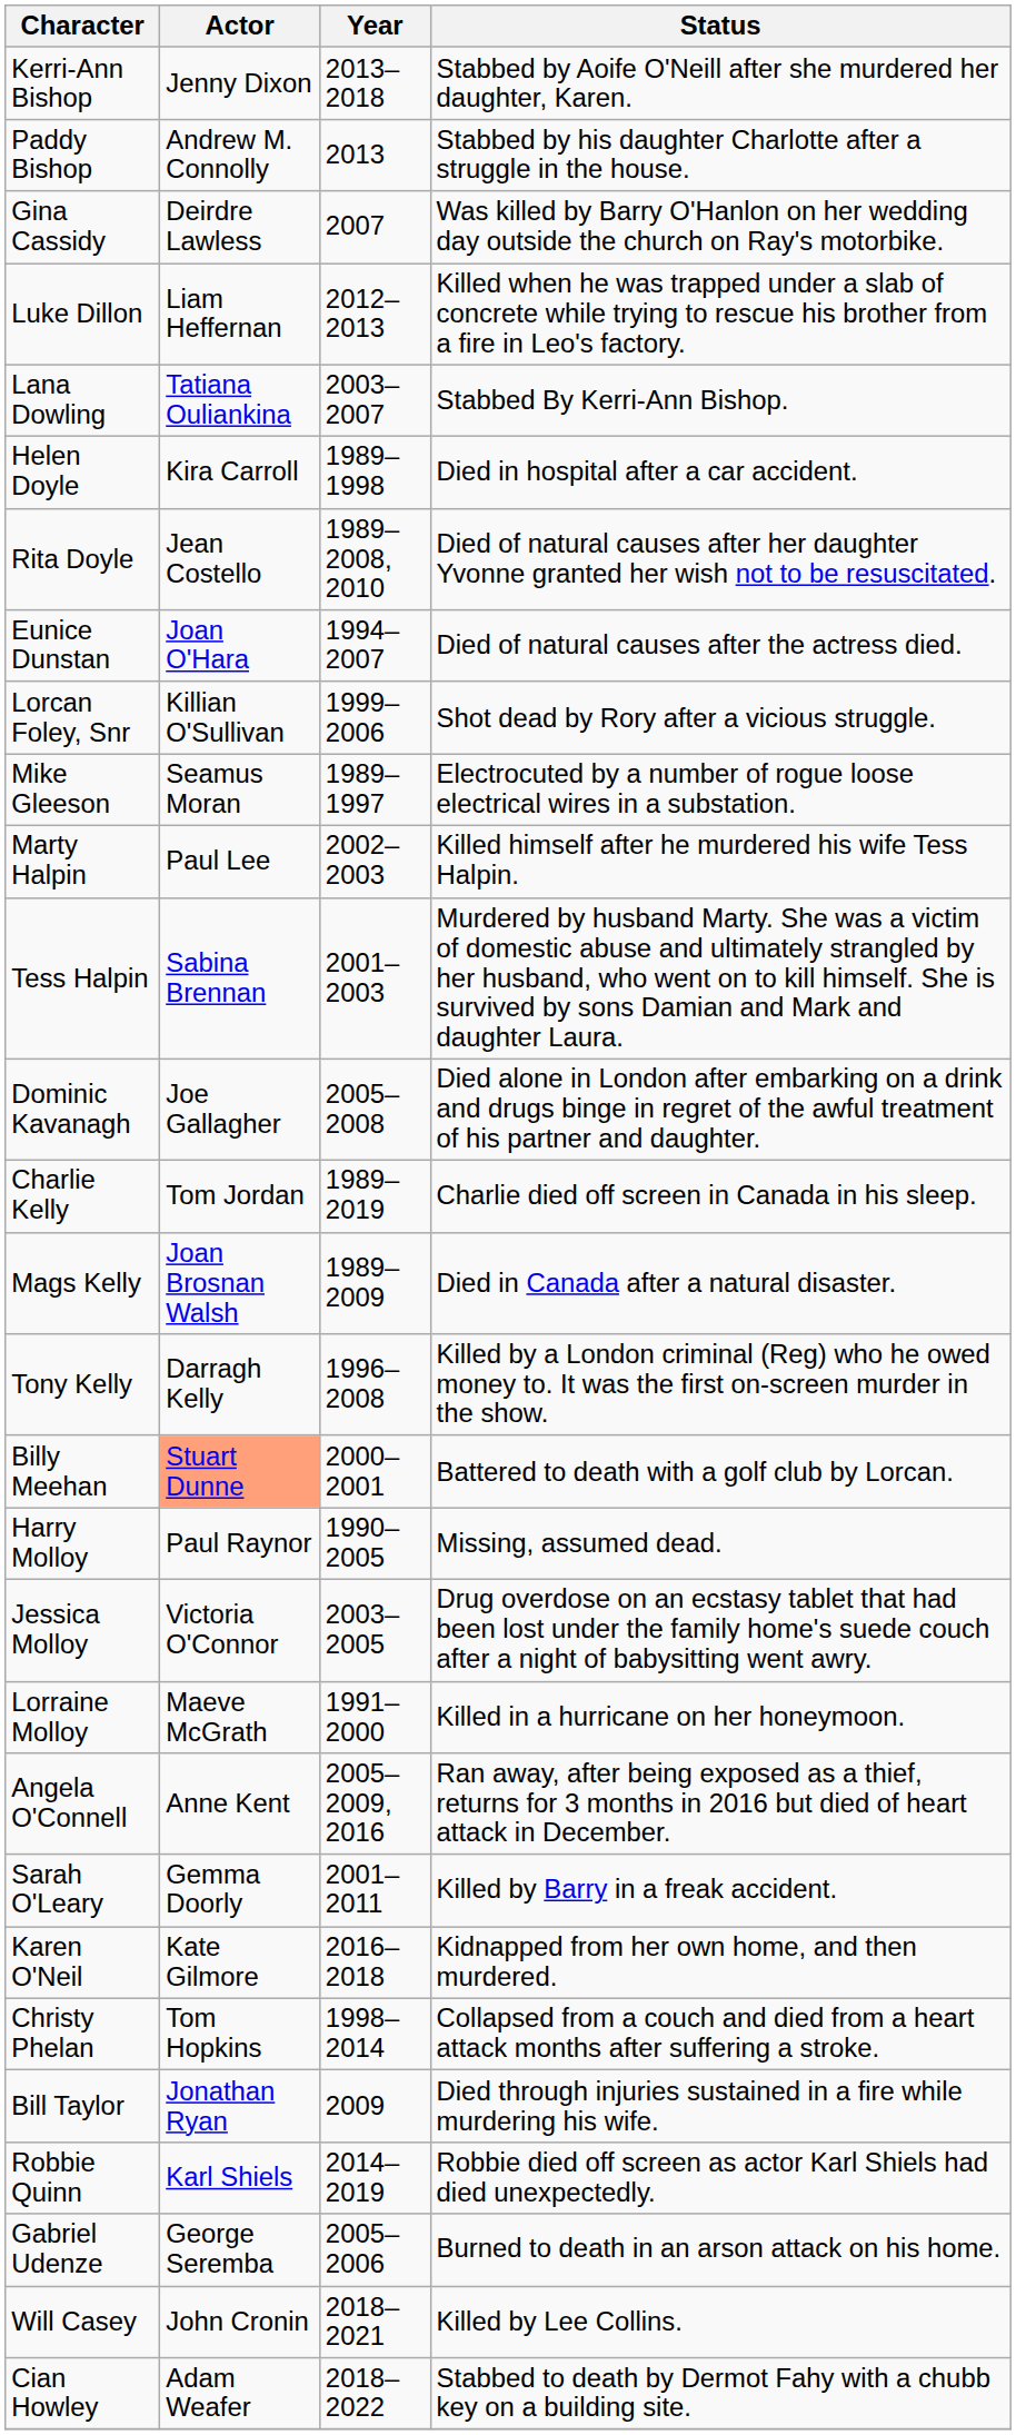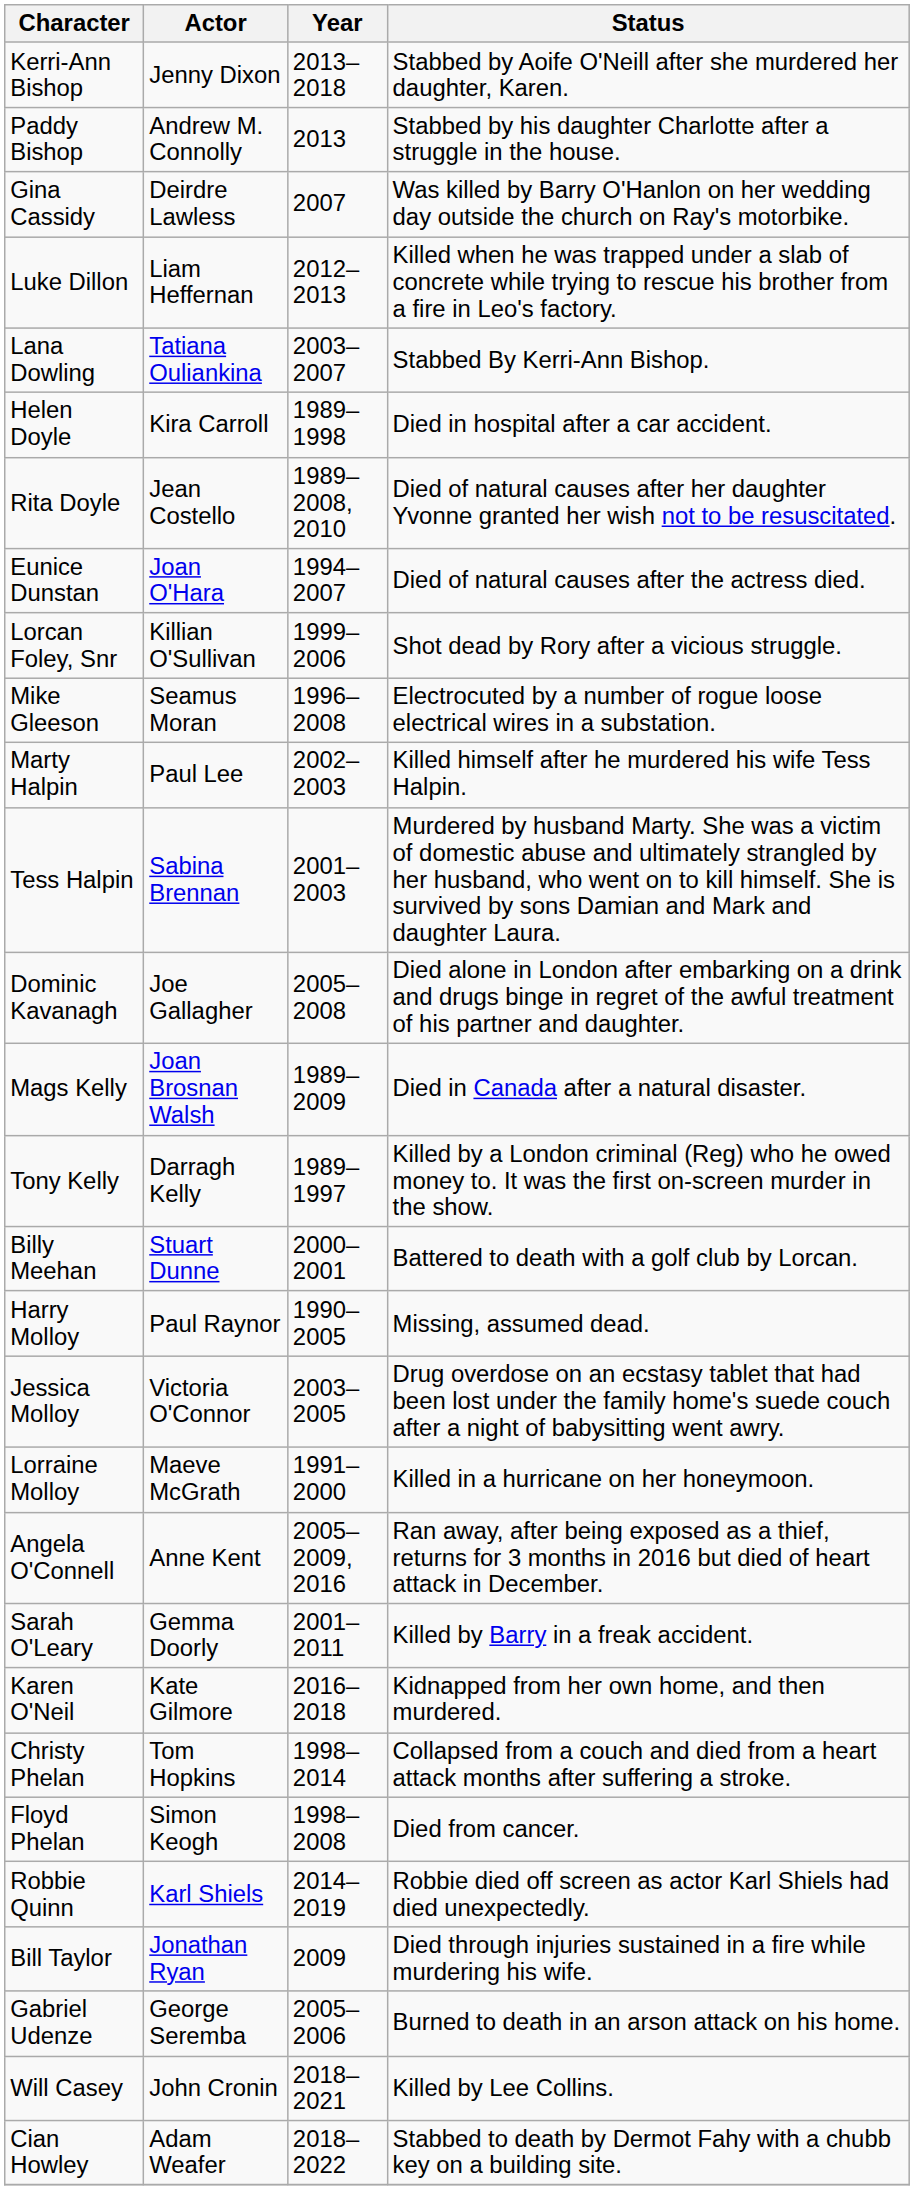Mike Gleeson | Year: 1989–1997 -> 1996–2008
- row: Charlie Kelly | Tom Jordan | 1989–2019 | Charlie died off screen in Canada in his sleep.
Tony Kelly | Year: 1996–2008 -> 1989–1997
Billy Meehan | Actor: lightsalmon background -> no background
+ row: Floyd Phelan | Simon Keogh | 1998–2008 | Died from cancer.
rows swapped: Robbie Quinn <-> Bill Taylor
